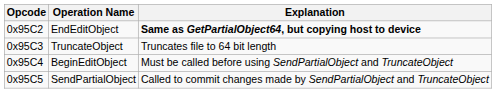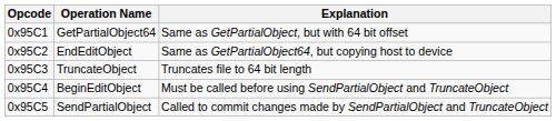+ row: 0x95C1 | GetPartialObject64 | Same as GetPartialObject, but with 64 bit offset
0x95C2 | Explanation: bold -> normal
